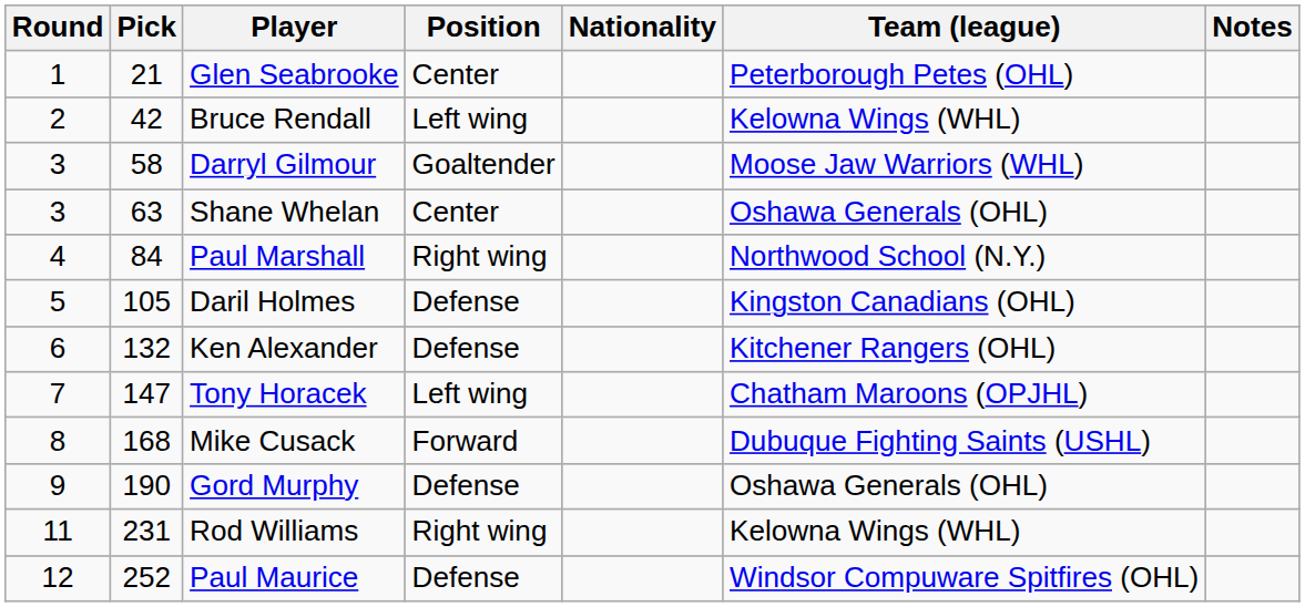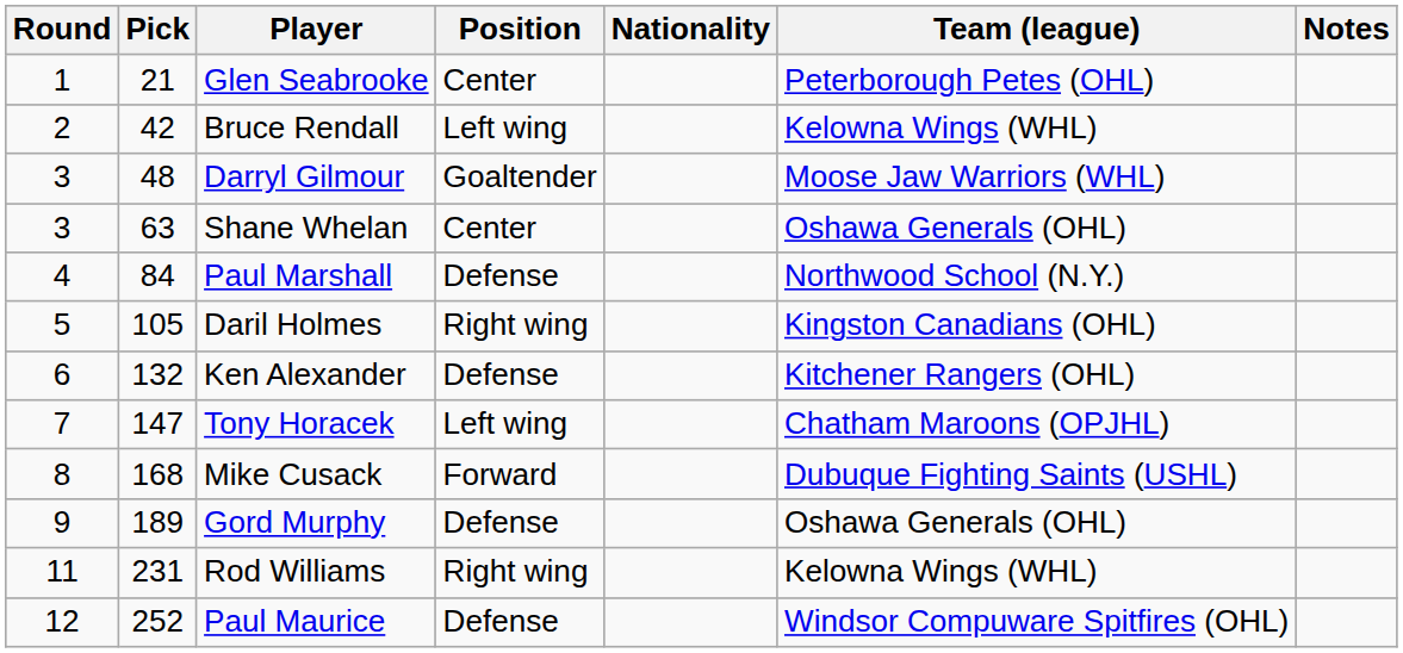Darryl Gilmour | Pick: 58 -> 48
Paul Marshall | Position: Right wing -> Defense
Daril Holmes | Position: Defense -> Right wing
Gord Murphy | Pick: 190 -> 189
